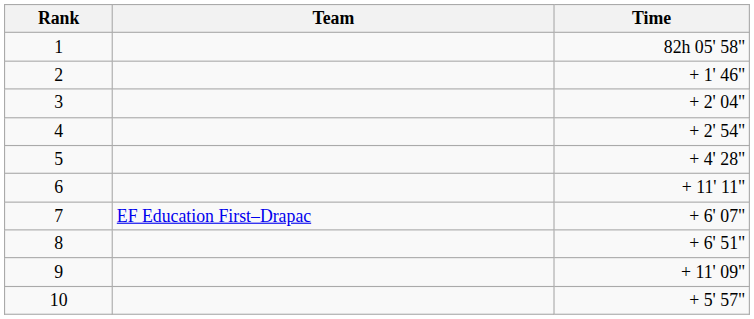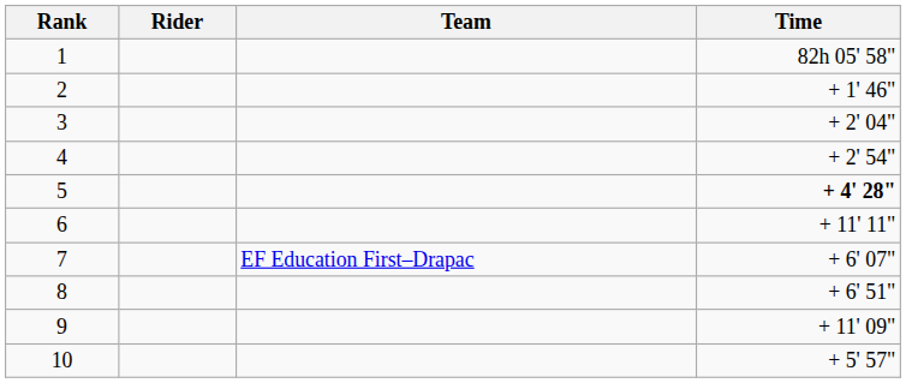+ column: Rider
5 | Time: normal -> bold
